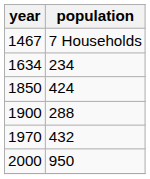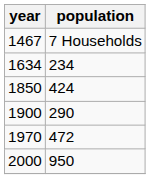1900 | population: 288 -> 290
1970 | population: 432 -> 472
